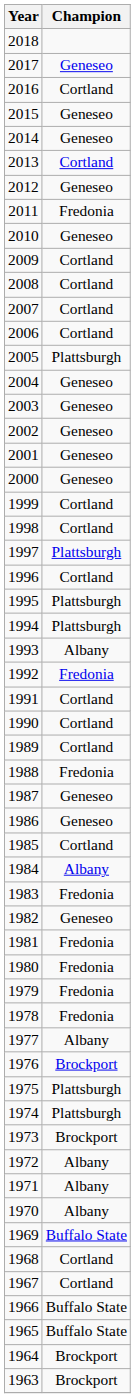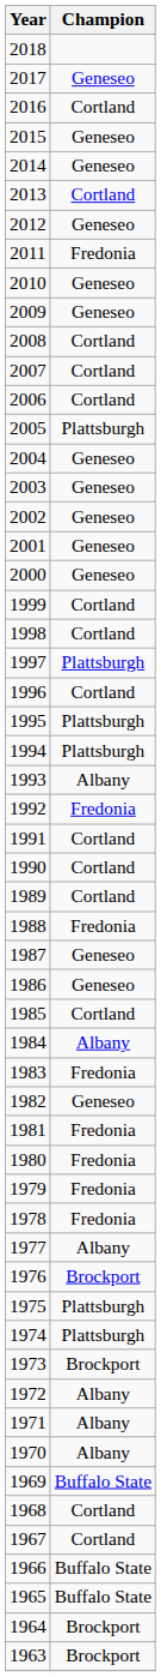2009 | Champion: Cortland -> Geneseo
